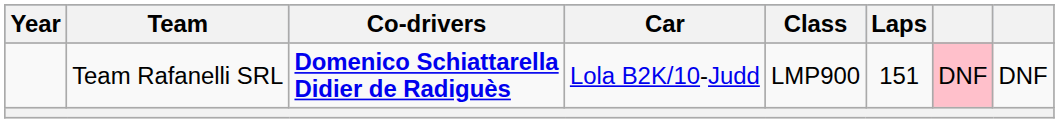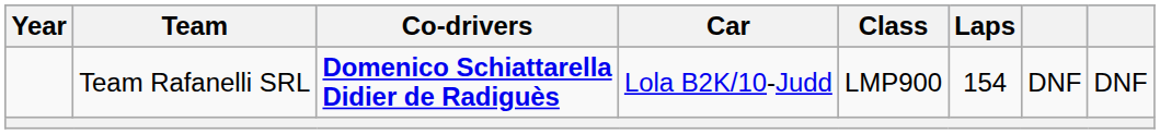Team Rafanelli SRL | Laps: 151 -> 154
Team Rafanelli SRL | column 7: pink background -> no background
